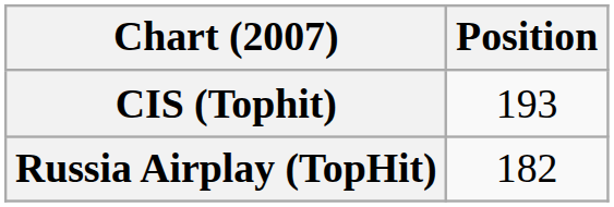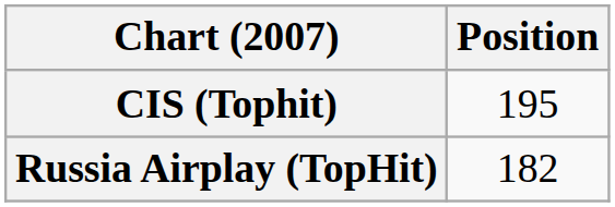CIS (Tophit) | Position: 193 -> 195
